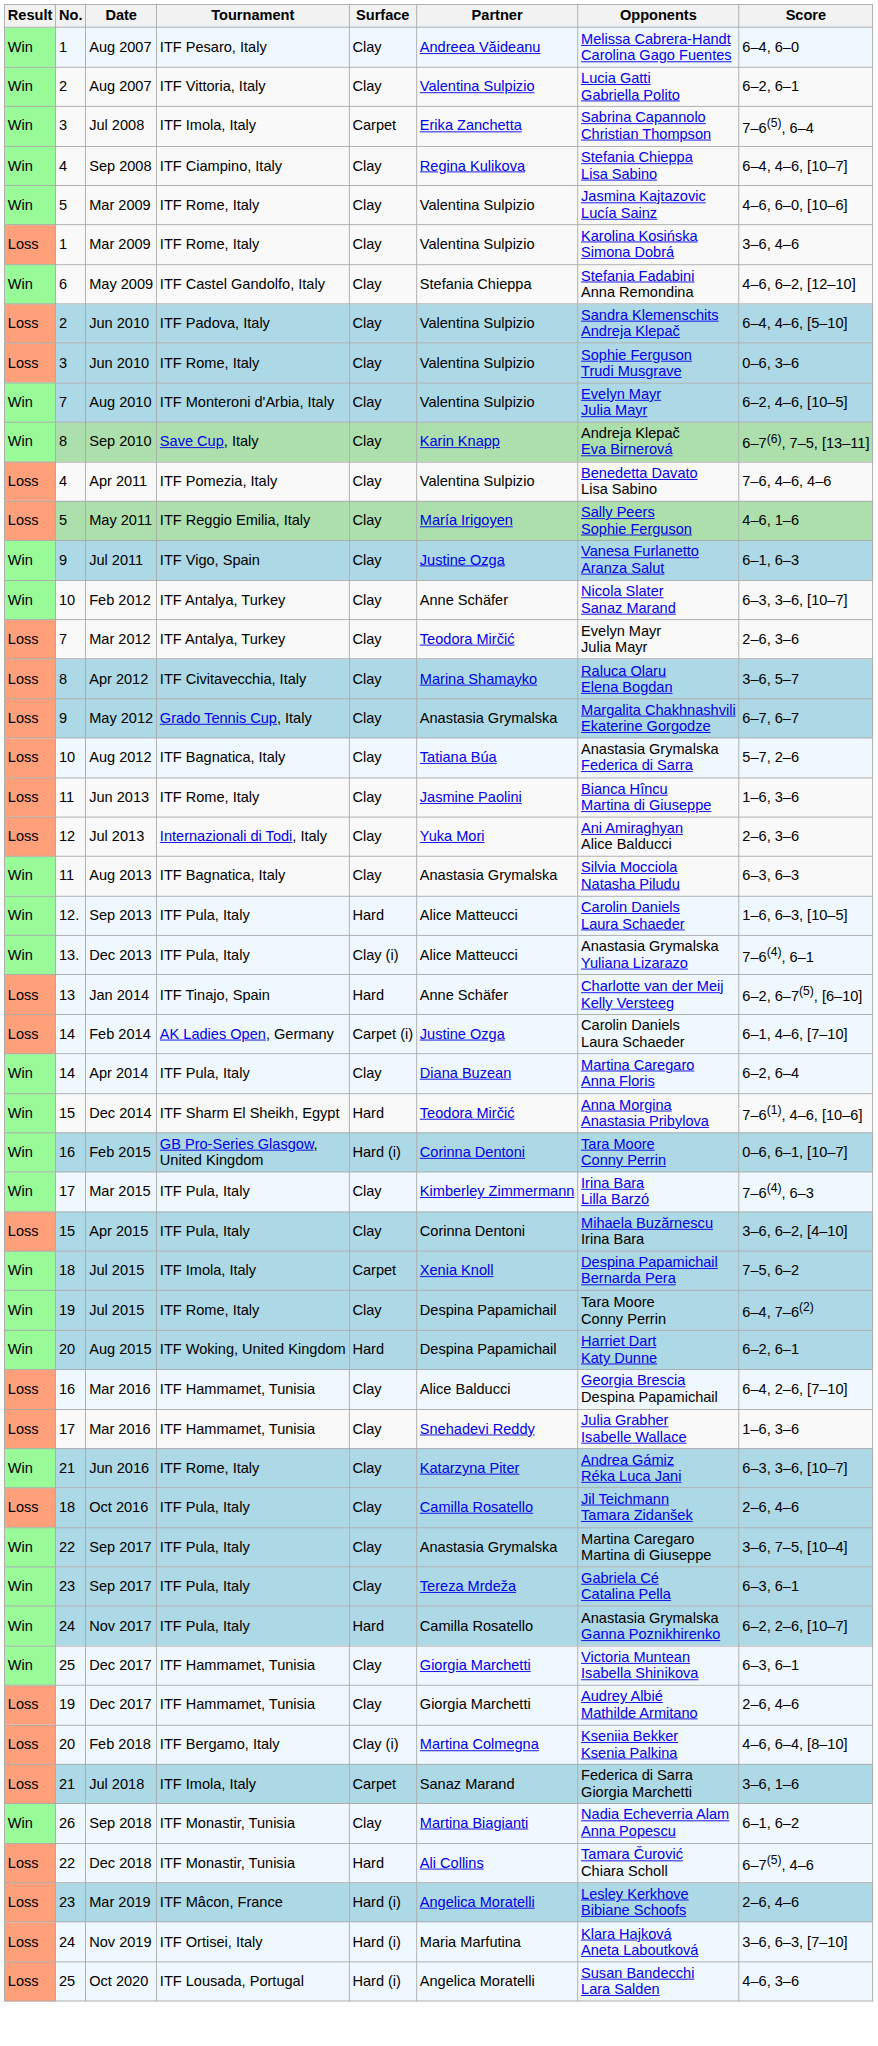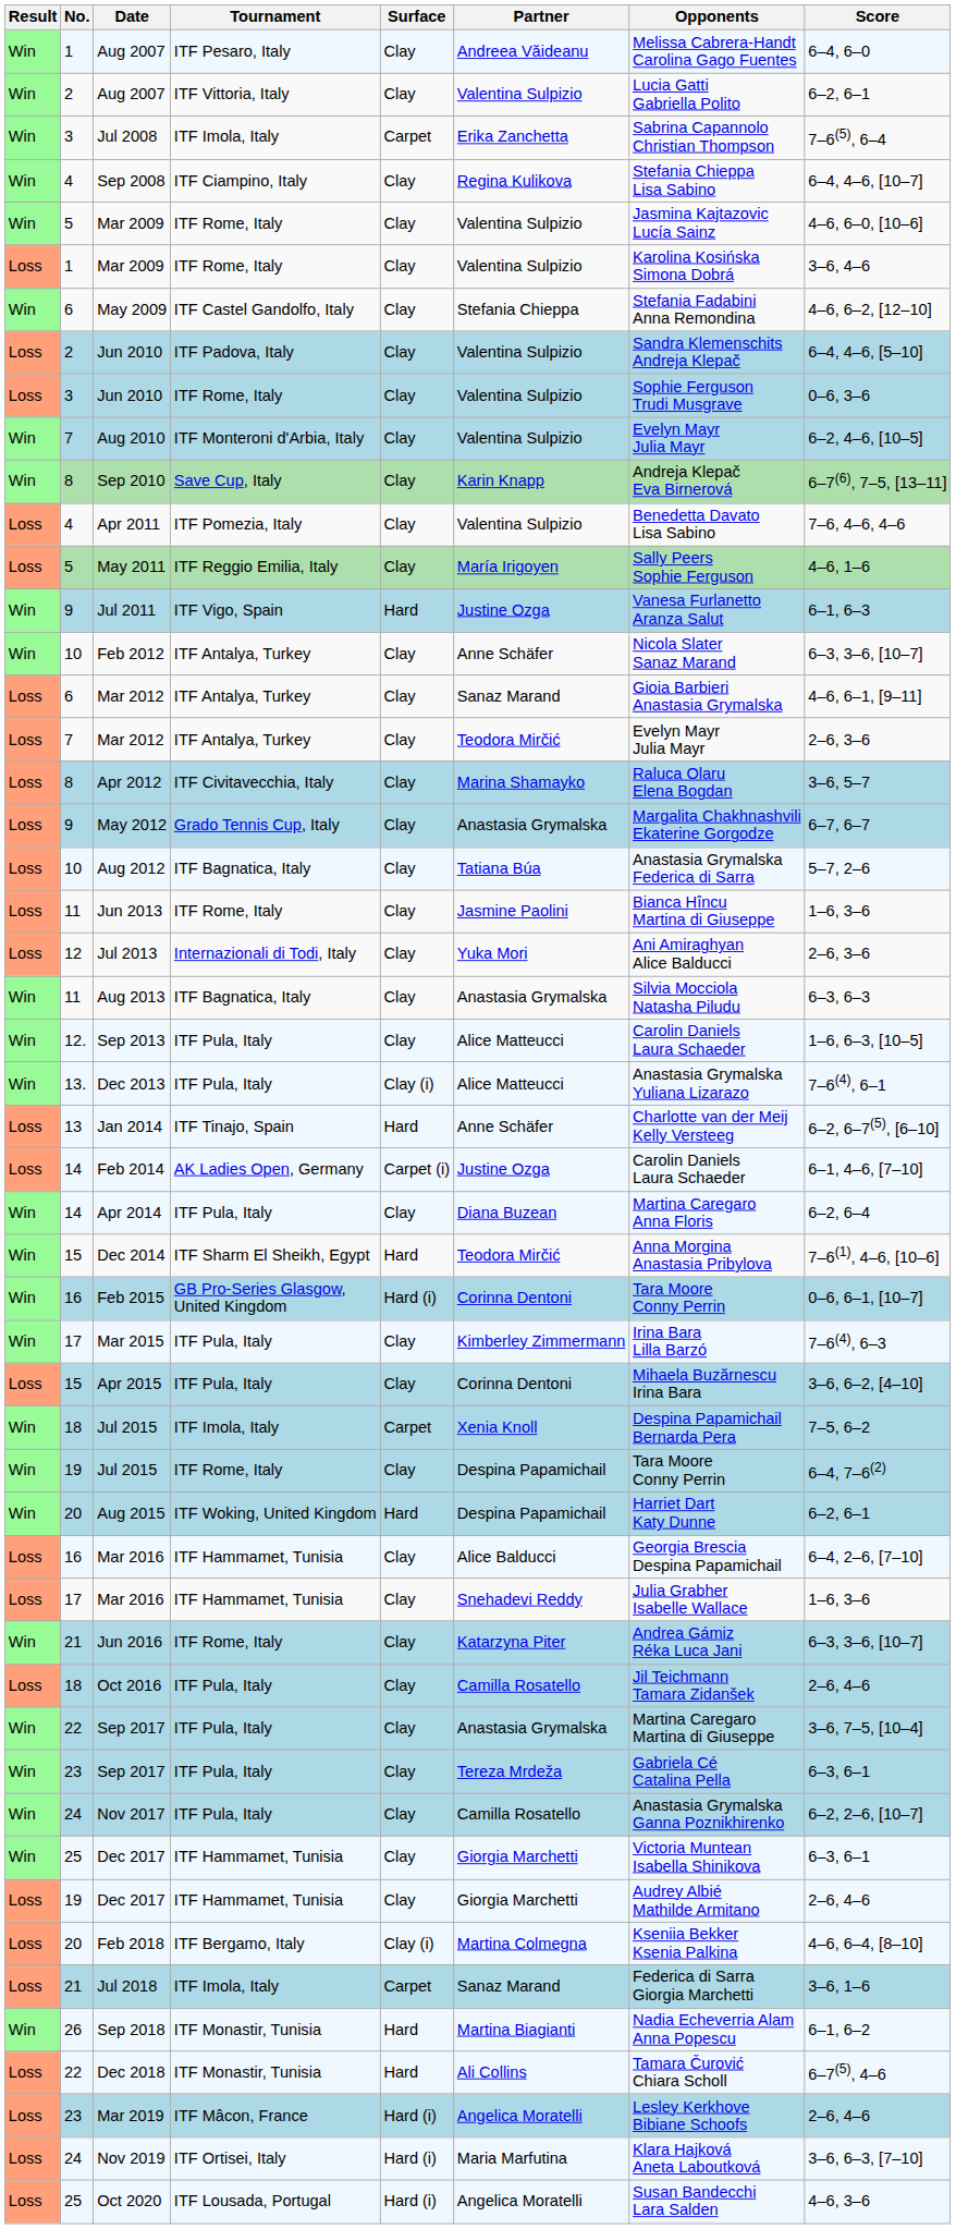Jul 2011 | Surface: Clay -> Hard
+ row: Loss | 6 | Mar 2012 | ITF Antalya, Turkey | Clay | Sanaz Marand | Gioia Barbieri Anastasia Grymalska | 4–6, 6–1, [9–11]
Sep 2013 | Surface: Hard -> Clay
Nov 2017 | Surface: Hard -> Clay
Sep 2018 | Surface: Clay -> Hard
